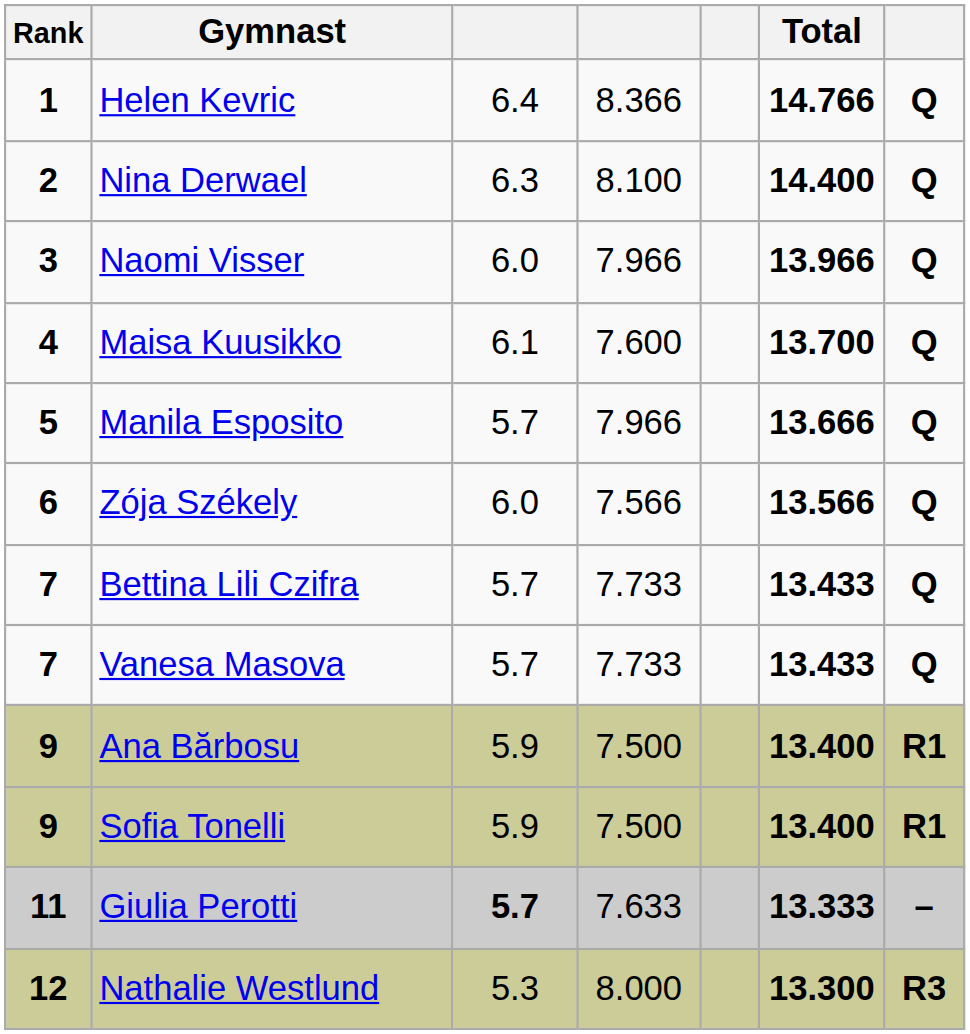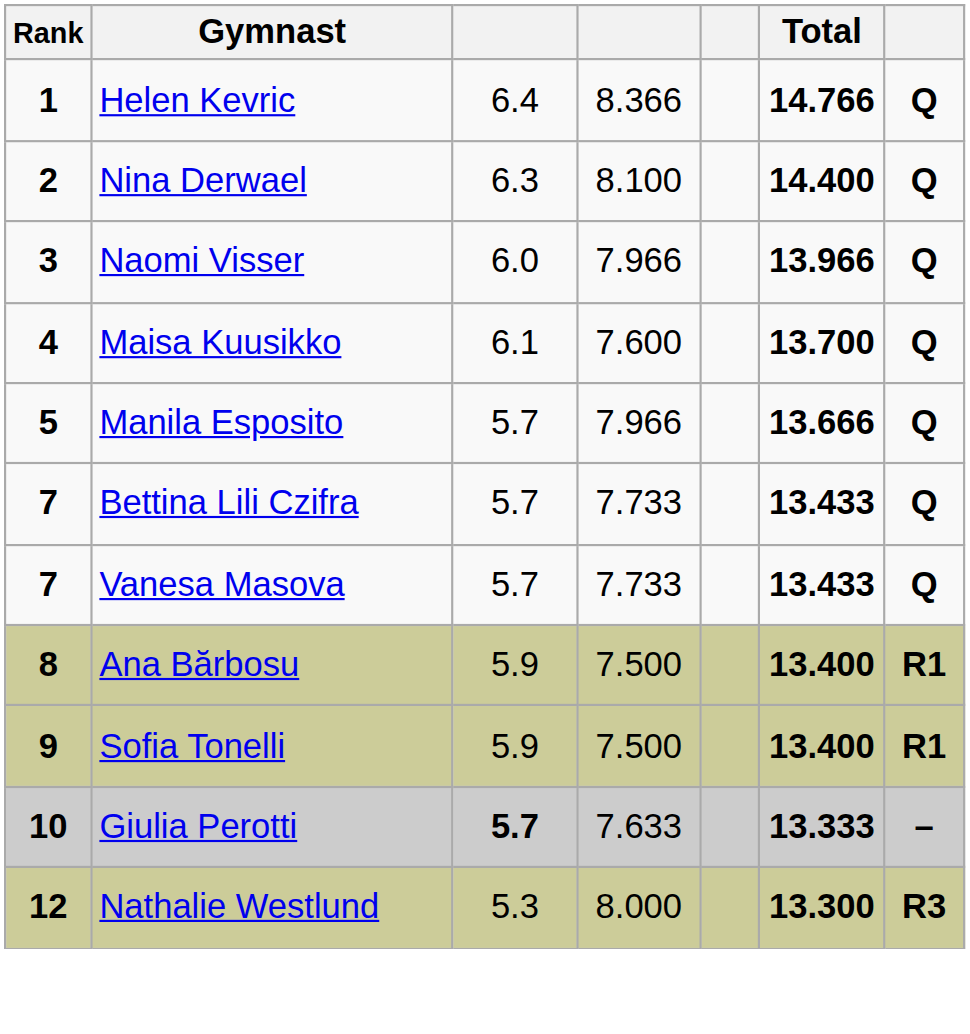- row: 6 | Zója Székely | 6.0 | 7.566 | 13.566 | Q
Ana Bărbosu | Rank: 9 -> 8
Giulia Perotti | Rank: 11 -> 10
